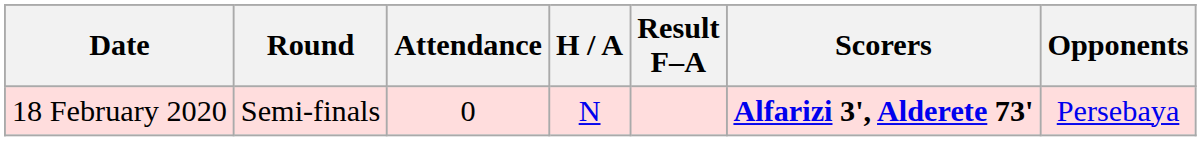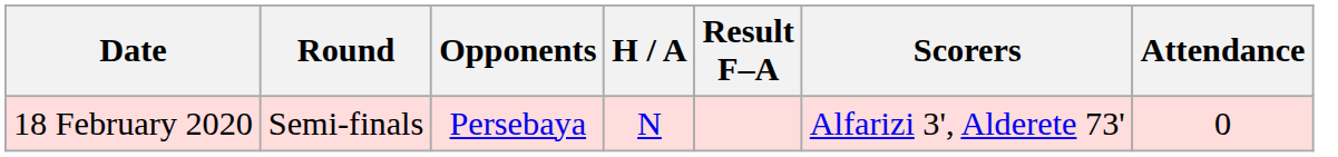columns swapped: Opponents <-> Attendance
18 February 2020 | Scorers: bold -> normal
